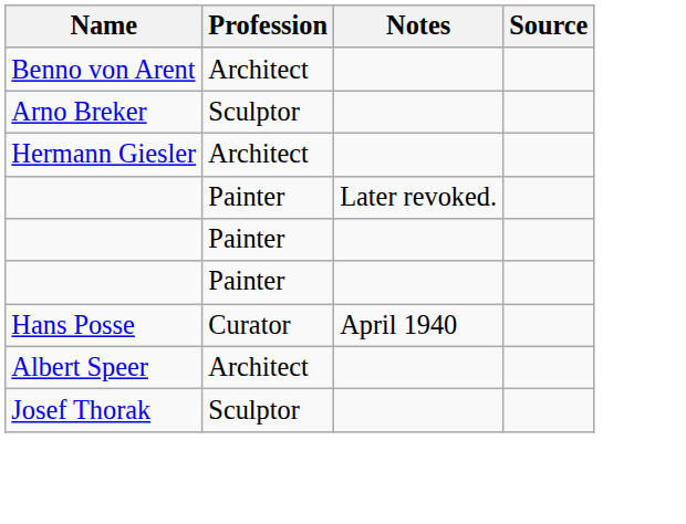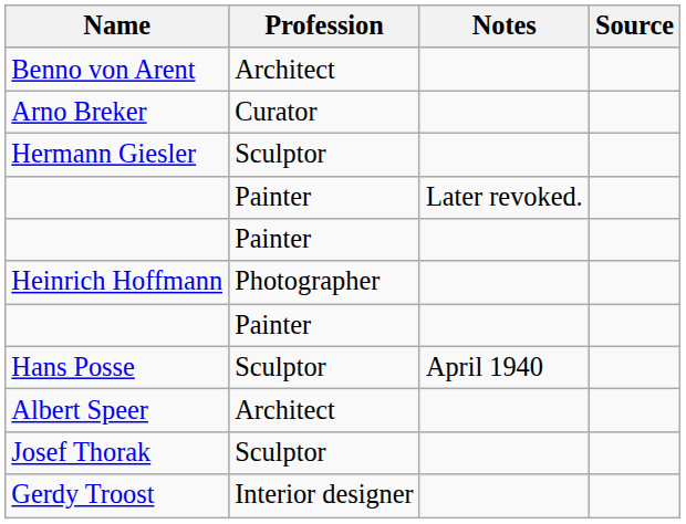Arno Breker | Profession: Sculptor -> Curator
Hermann Giesler | Profession: Architect -> Sculptor
+ row: Heinrich Hoffmann | Photographer
Hans Posse | Profession: Curator -> Sculptor
+ row: Gerdy Troost | Interior designer
